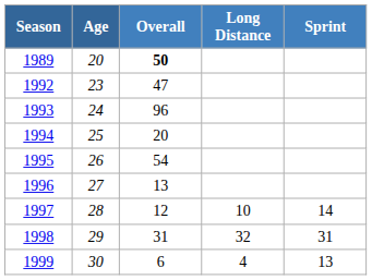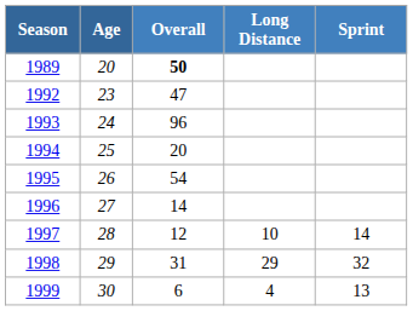1996 | Overall: 13 -> 14
1998 | Long Distance: 32 -> 29
1998 | Sprint: 31 -> 32
